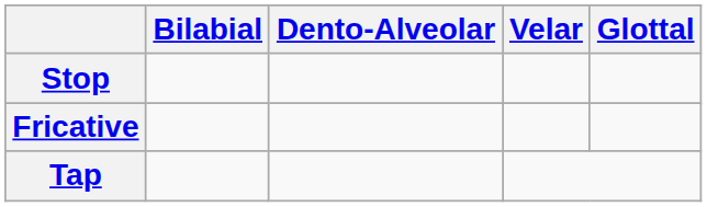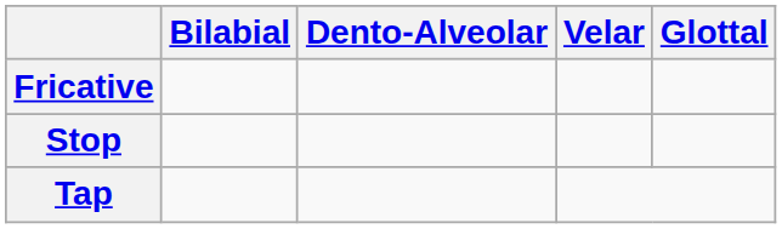rows swapped: Stop <-> Fricative
